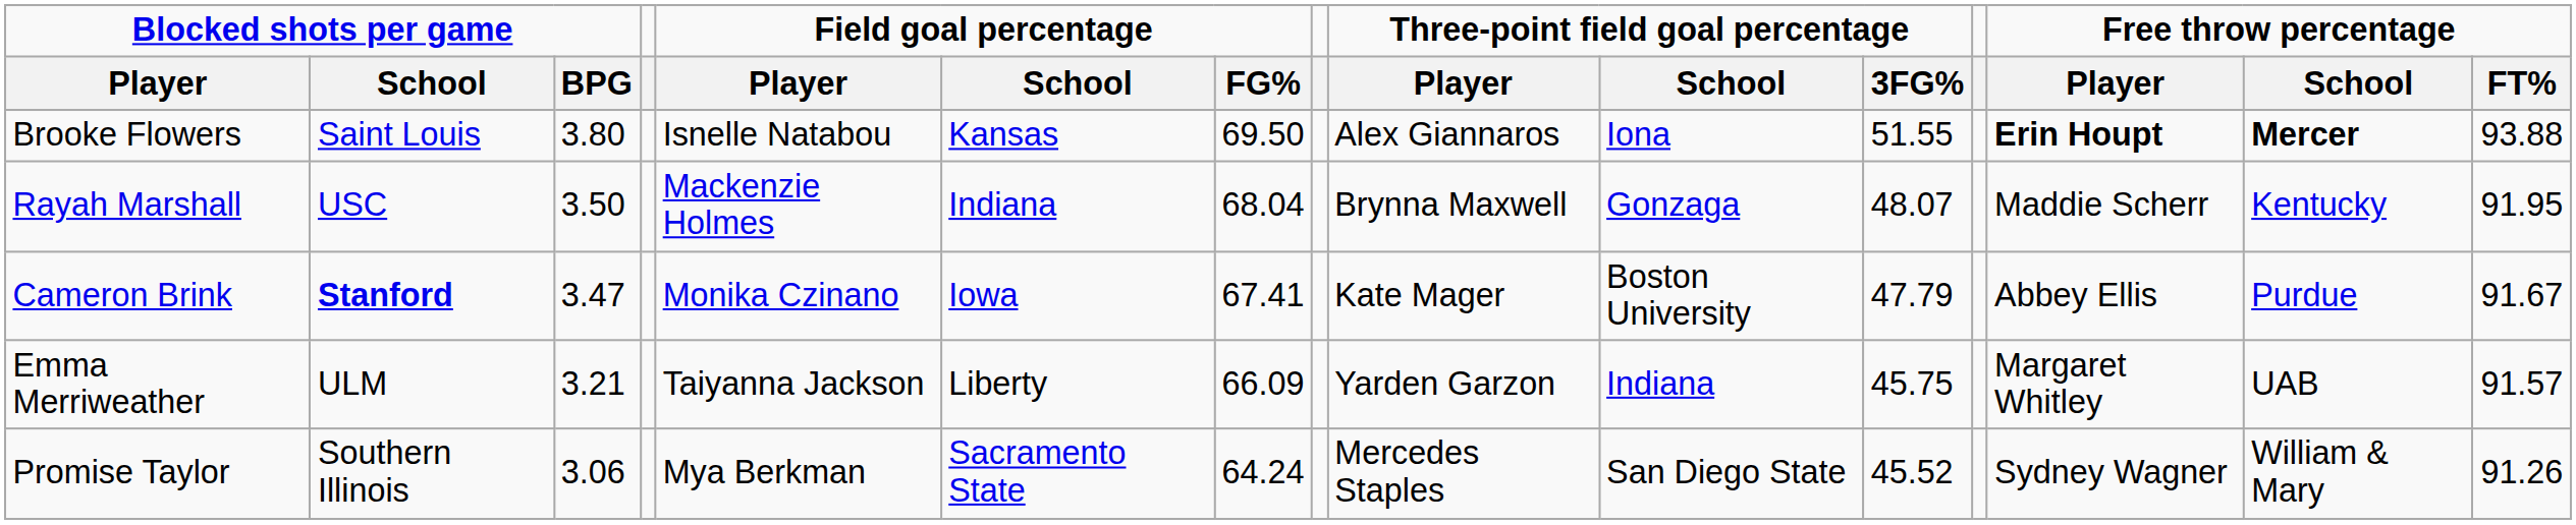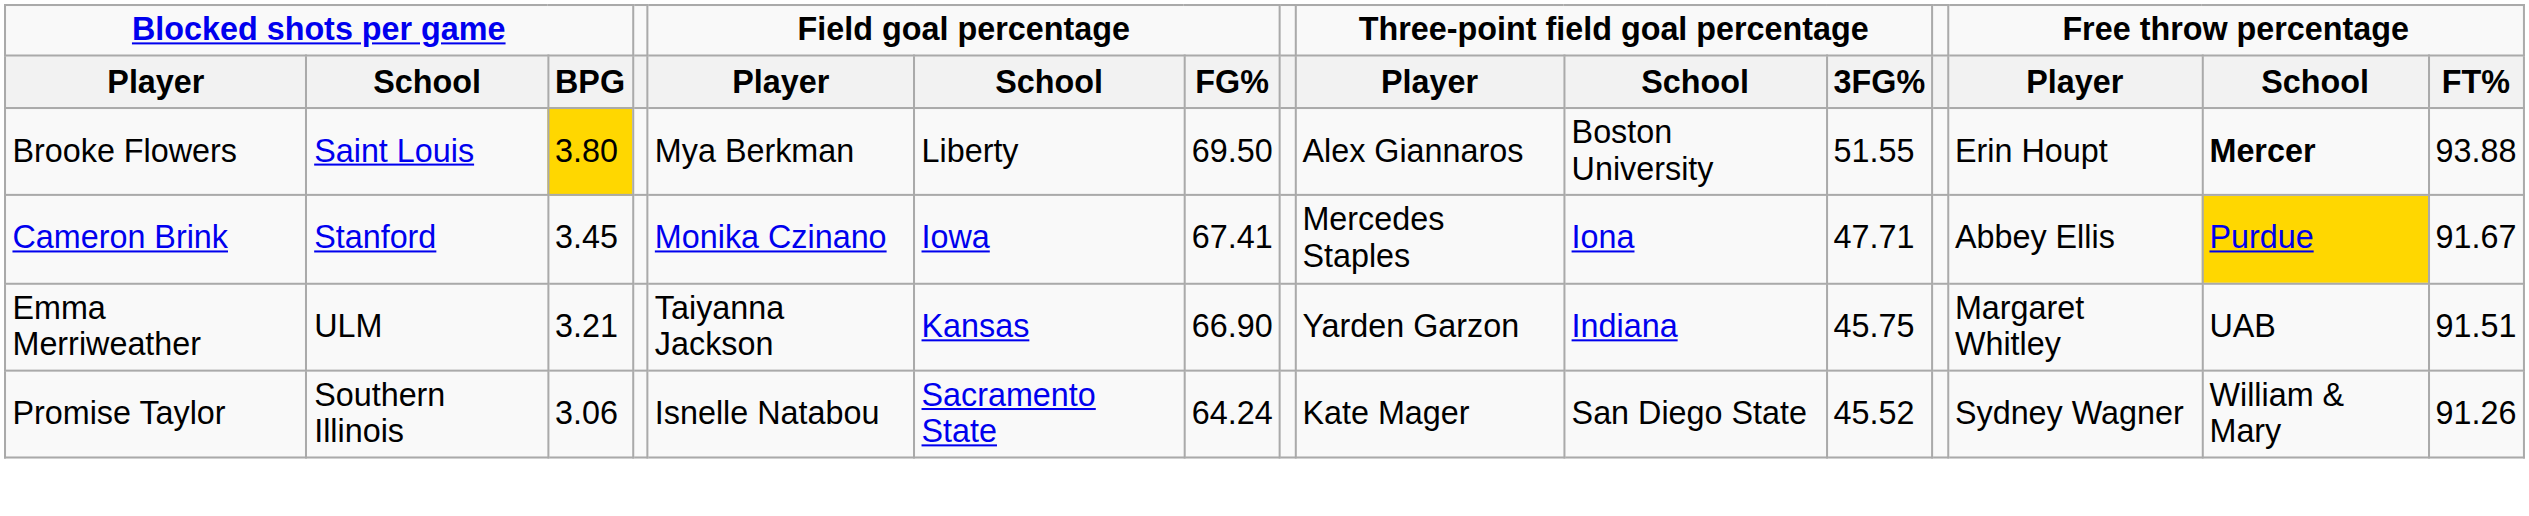Brooke Flowers | Blocked shots per game / BPG: no background -> gold background
Brooke Flowers | Field goal percentage / Player: Isnelle Natabou -> Mya Berkman
Brooke Flowers | Field goal percentage / School: Kansas -> Liberty
Brooke Flowers | Three-point field goal percentage / School: Iona -> Boston University
Brooke Flowers | Free throw percentage / Player: bold -> normal
- row: Rayah Marshall | USC | 3.50 | Mackenzie Holmes | Indiana | 68.04 | Brynna Maxwell | Gonzaga | 48.07 | Maddie Scherr | Kentucky | 91.95
Cameron Brink | Blocked shots per game / School: bold -> normal
Cameron Brink | Blocked shots per game / BPG: 3.47 -> 3.45
Cameron Brink | Three-point field goal percentage / Player: Kate Mager -> Mercedes Staples
Cameron Brink | Three-point field goal percentage / School: Boston University -> Iona
Cameron Brink | Three-point field goal percentage / 3FG%: 47.79 -> 47.71
Cameron Brink | Free throw percentage / School: no background -> gold background
Emma Merriweather | Field goal percentage / School: Liberty -> Kansas
Emma Merriweather | Field goal percentage / FG%: 66.09 -> 66.90
Emma Merriweather | Free throw percentage / FT%: 91.57 -> 91.51
Promise Taylor | Field goal percentage / Player: Mya Berkman -> Isnelle Natabou
Promise Taylor | Three-point field goal percentage / Player: Mercedes Staples -> Kate Mager
